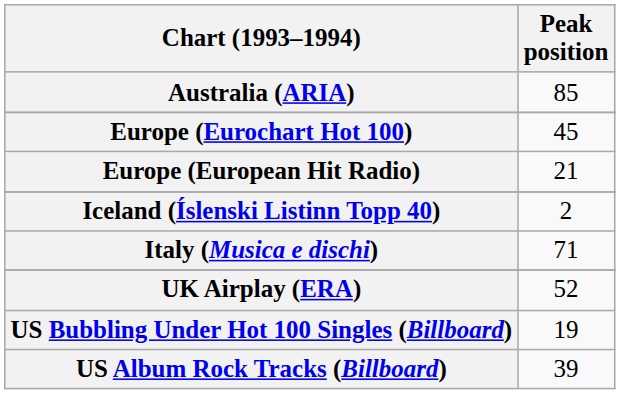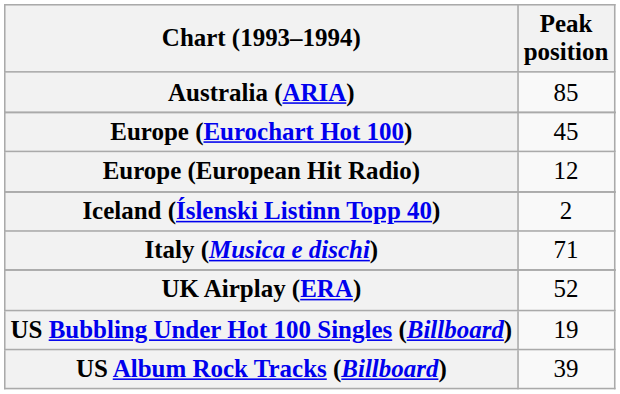Europe (European Hit Radio) | Peak position: 21 -> 12
